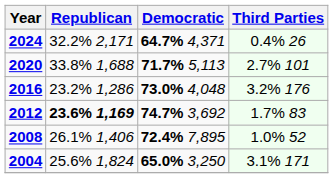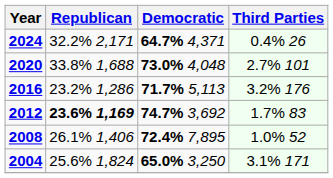2020 | Democratic: 71.7% 5,113 -> 73.0% 4,048
2016 | Democratic: 73.0% 4,048 -> 71.7% 5,113
